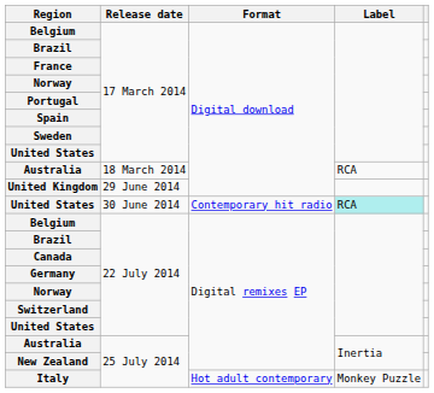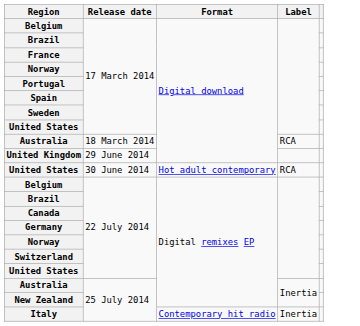United States / 30 June 2014 | Format: Contemporary hit radio -> Hot adult contemporary
United States / 30 June 2014 | Label: paleturquoise background -> no background
Italy | Format: Hot adult contemporary -> Contemporary hit radio
Italy | Label: Monkey Puzzle -> Inertia
